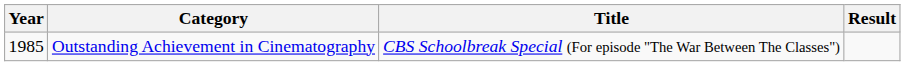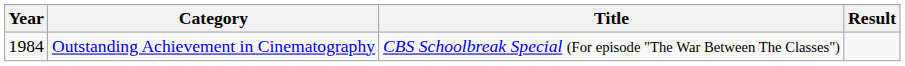Outstanding Achievement in Cinematography | Year: 1985 -> 1984
